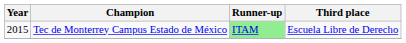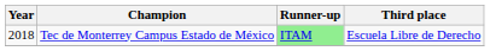Tec de Monterrey Campus Estado de México | Year: 2015 -> 2018
